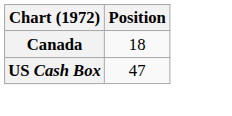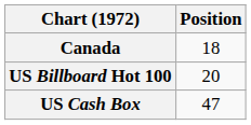+ row: US Billboard Hot 100 | 20
